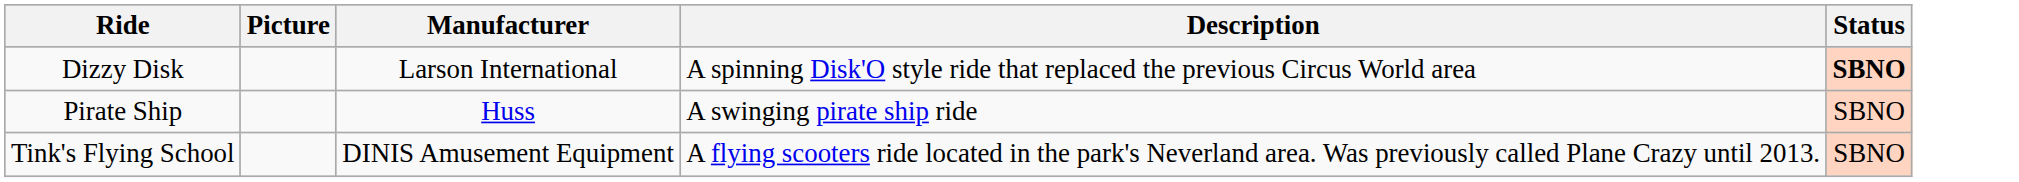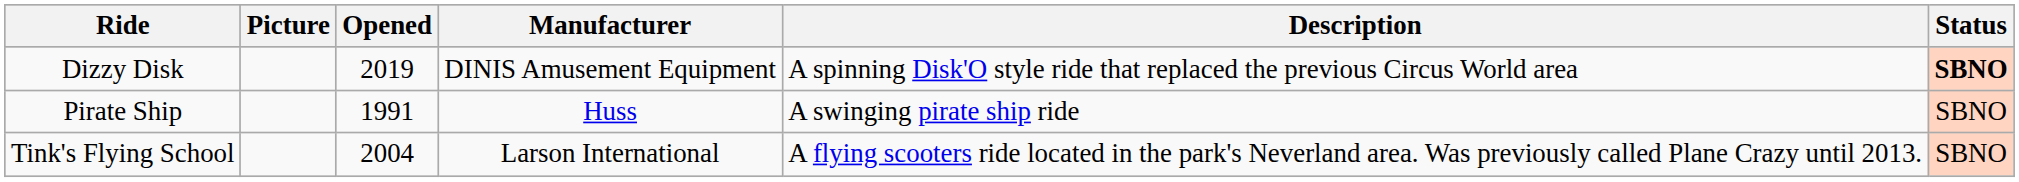+ column: Opened | 2019 | 1991 | 2004
Dizzy Disk | Manufacturer: Larson International -> DINIS Amusement Equipment
Tink's Flying School | Manufacturer: DINIS Amusement Equipment -> Larson International
